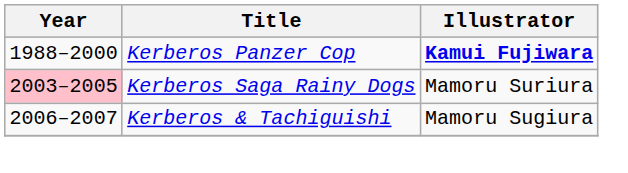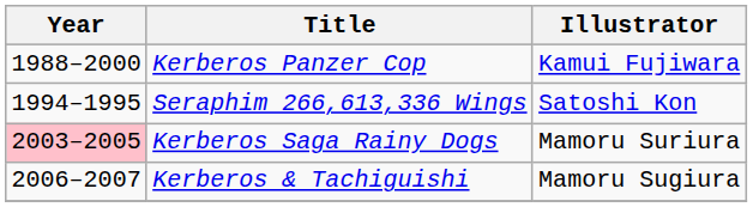Kerberos Panzer Cop | Illustrator: bold -> normal
+ row: 1994–1995 | Seraphim 266,613,336 Wings | Satoshi Kon
